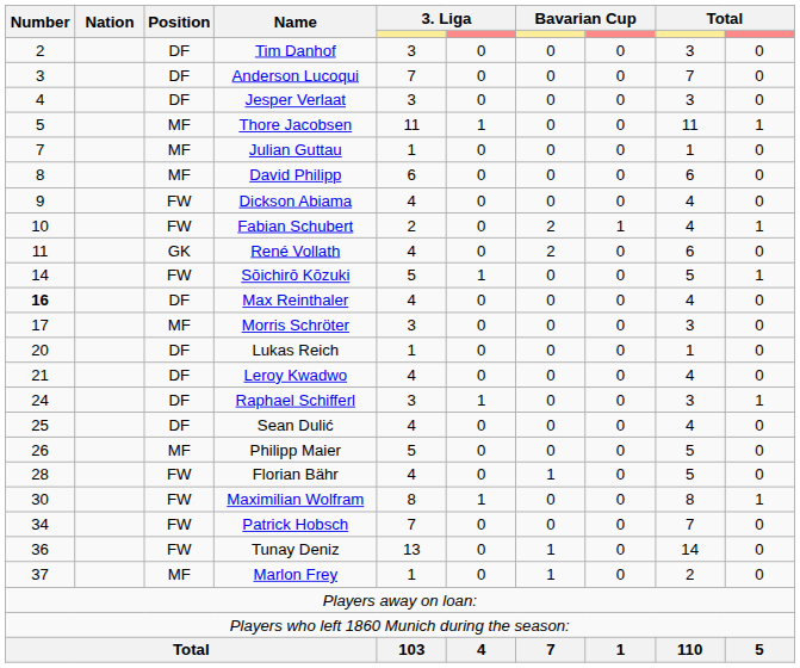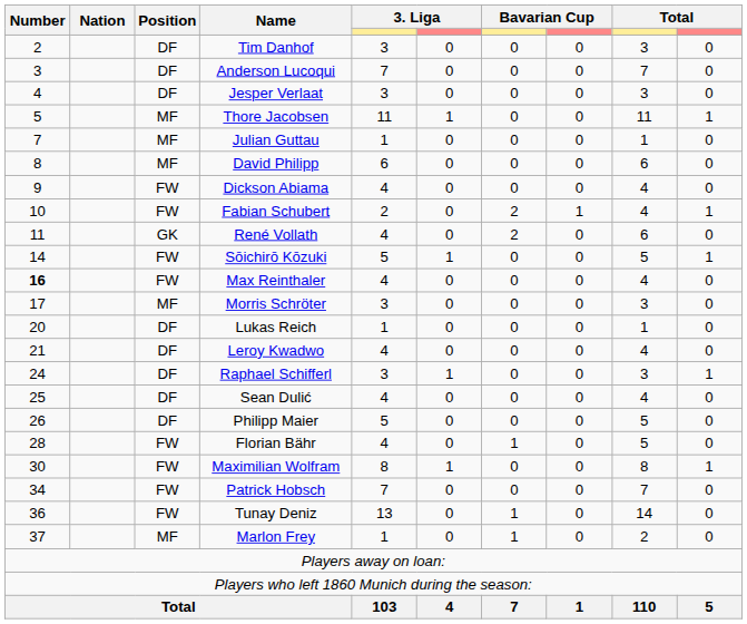Max Reinthaler | Position: DF -> FW
Philipp Maier | Position: MF -> DF
